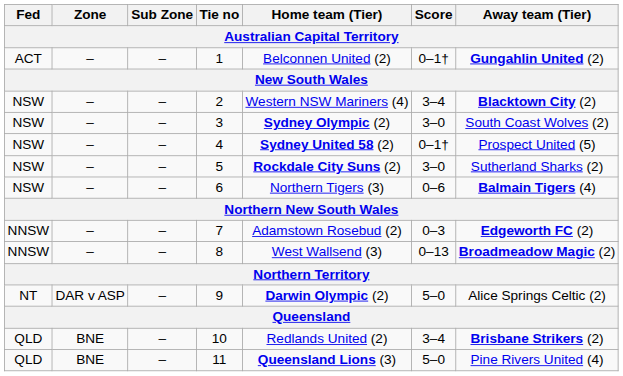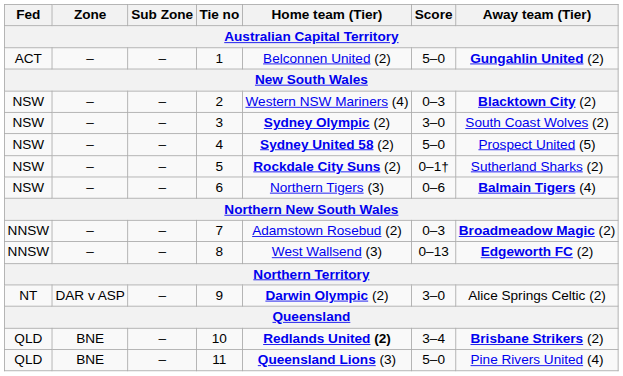1 | Score: 0–1† -> 5–0
2 | Score: 3–4 -> 0–3
4 | Score: 0–1† -> 5–0
5 | Score: 3–0 -> 0–1†
7 | Away team (Tier): Edgeworth FC (2) -> Broadmeadow Magic (2)
8 | Away team (Tier): Broadmeadow Magic (2) -> Edgeworth FC (2)
9 | Score: 5–0 -> 3–0
10 | Home team (Tier): normal -> bold
